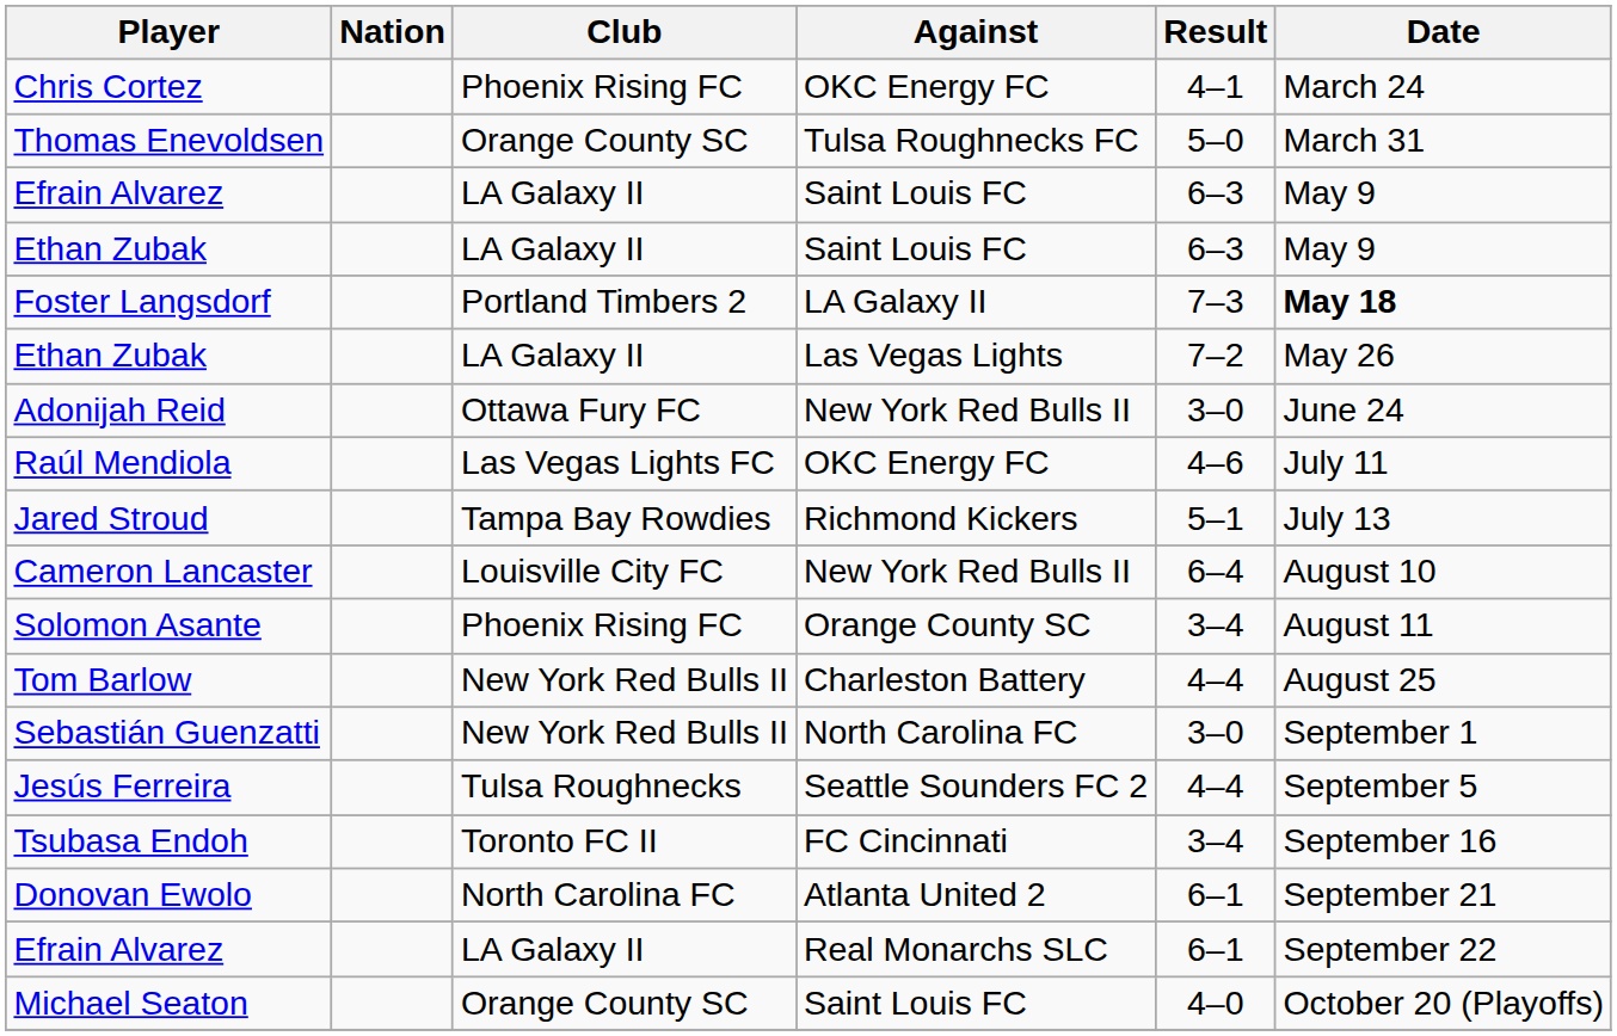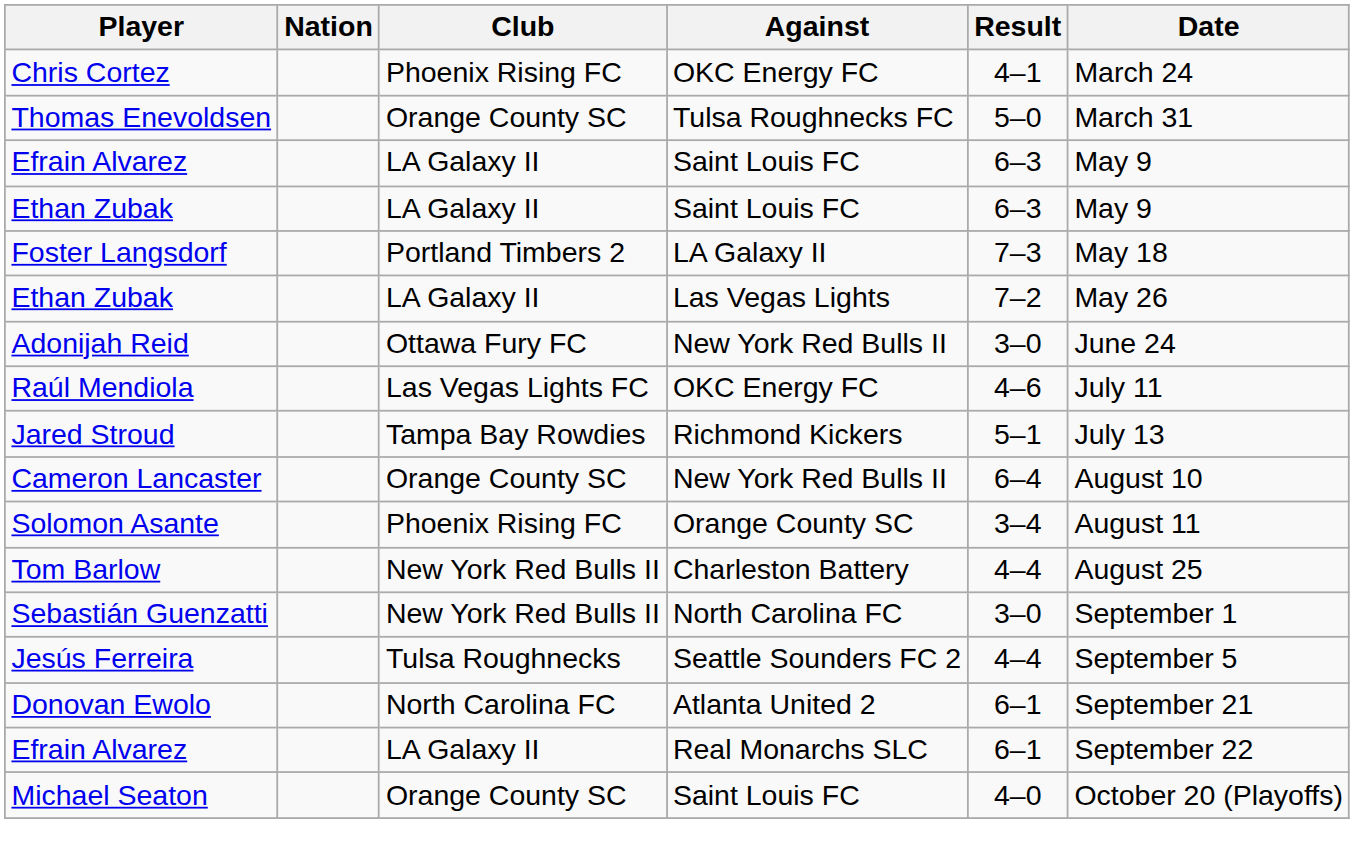Foster Langsdorf | Date: bold -> normal
Cameron Lancaster | Club: Louisville City FC -> Orange County SC
- row: Tsubasa Endoh | Toronto FC II | FC Cincinnati | 3–4 | September 16
